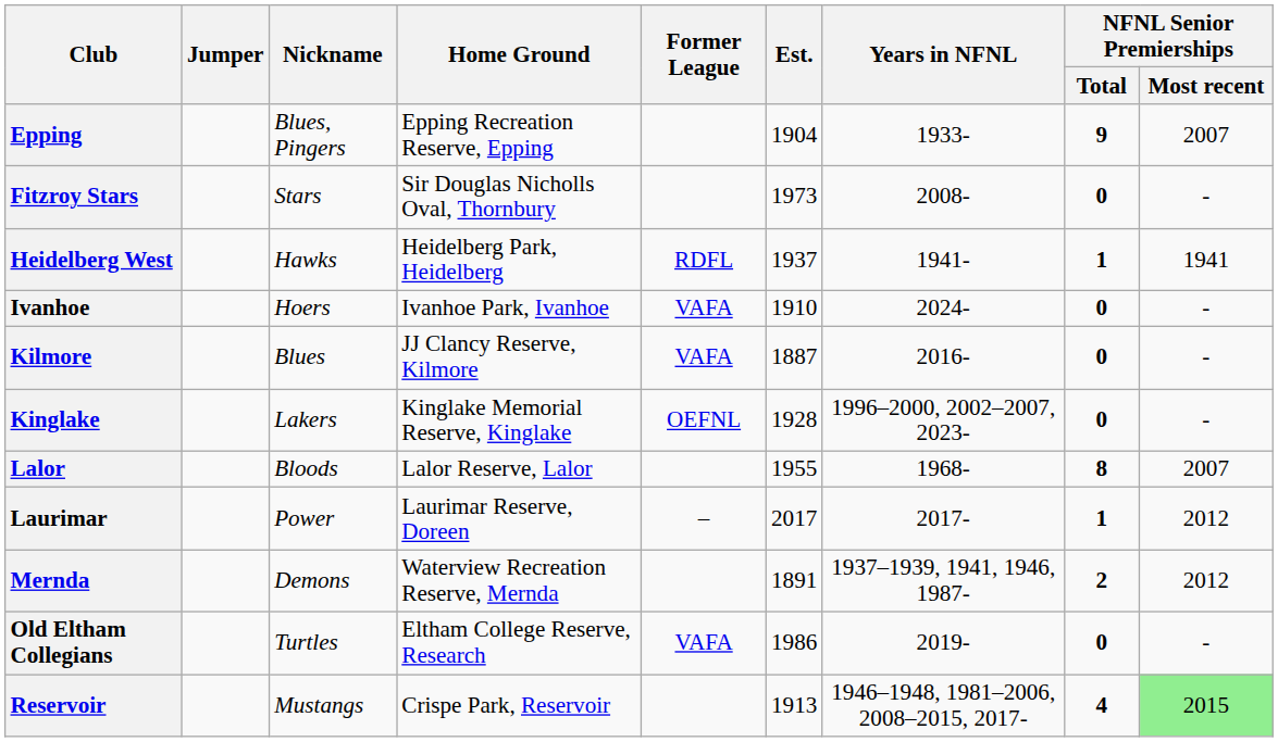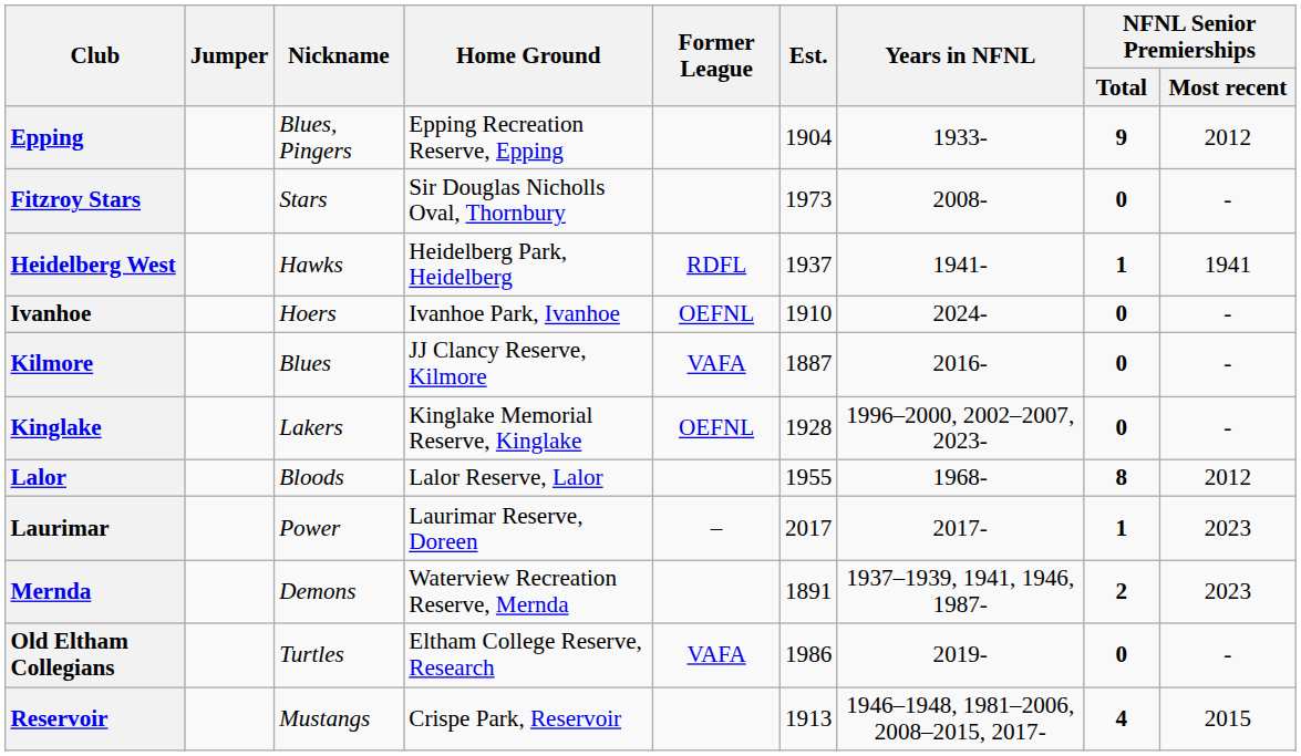Epping | NFNL Senior Premierships / Most recent: 2007 -> 2012
Ivanhoe | Former League: VAFA -> OEFNL
Lalor | NFNL Senior Premierships / Most recent: 2007 -> 2012
Laurimar | NFNL Senior Premierships / Most recent: 2012 -> 2023
Mernda | NFNL Senior Premierships / Most recent: 2012 -> 2023
Reservoir | NFNL Senior Premierships / Most recent: lightgreen background -> no background
